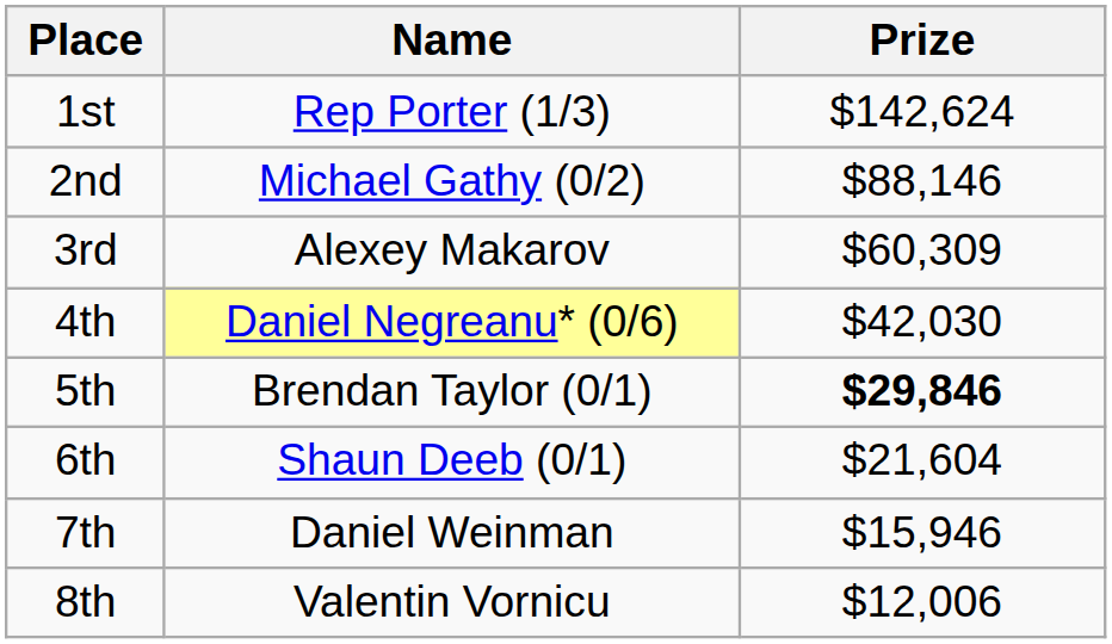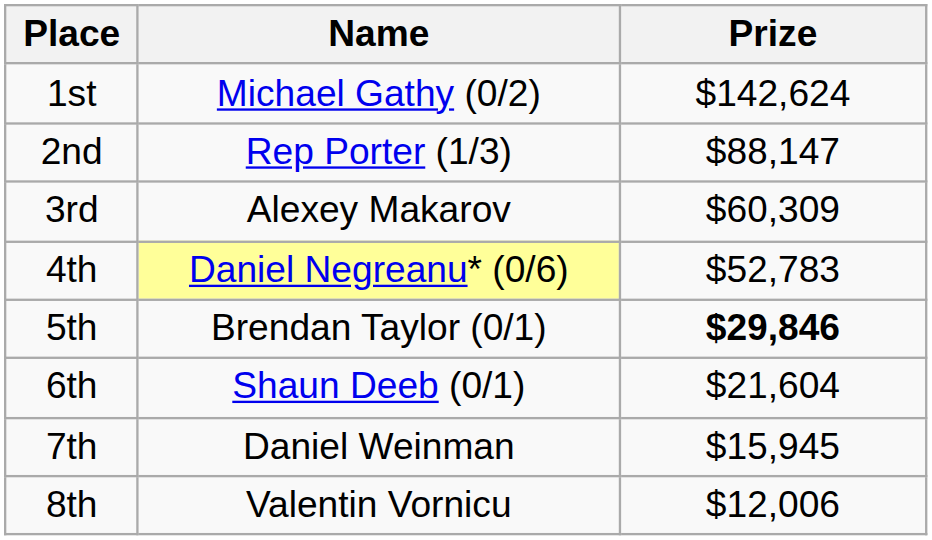1st | Name: Rep Porter (1/3) -> Michael Gathy (0/2)
2nd | Name: Michael Gathy (0/2) -> Rep Porter (1/3)
2nd | Prize: $88,146 -> $88,147
4th | Prize: $42,030 -> $52,783
7th | Prize: $15,946 -> $15,945
